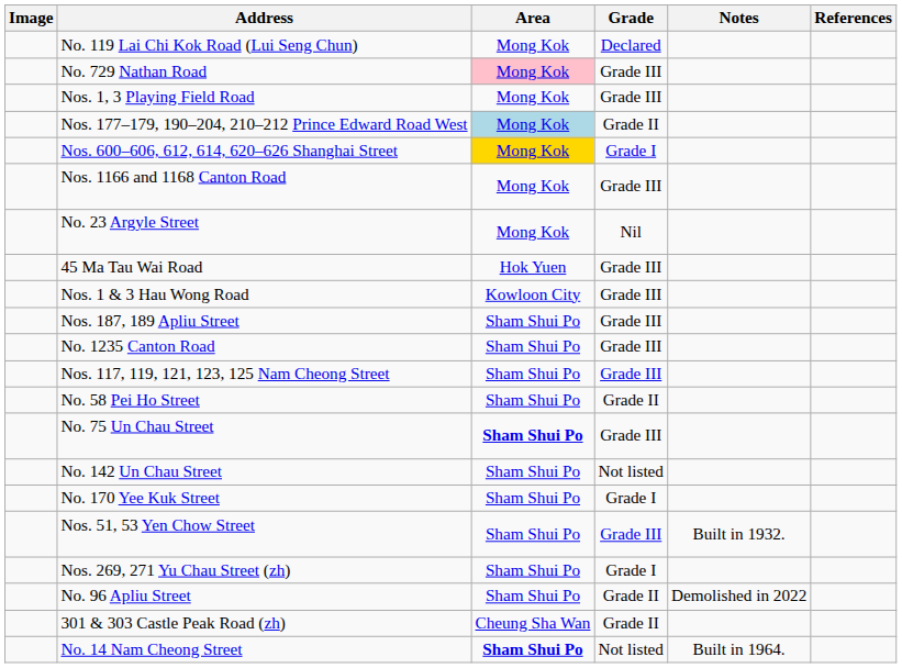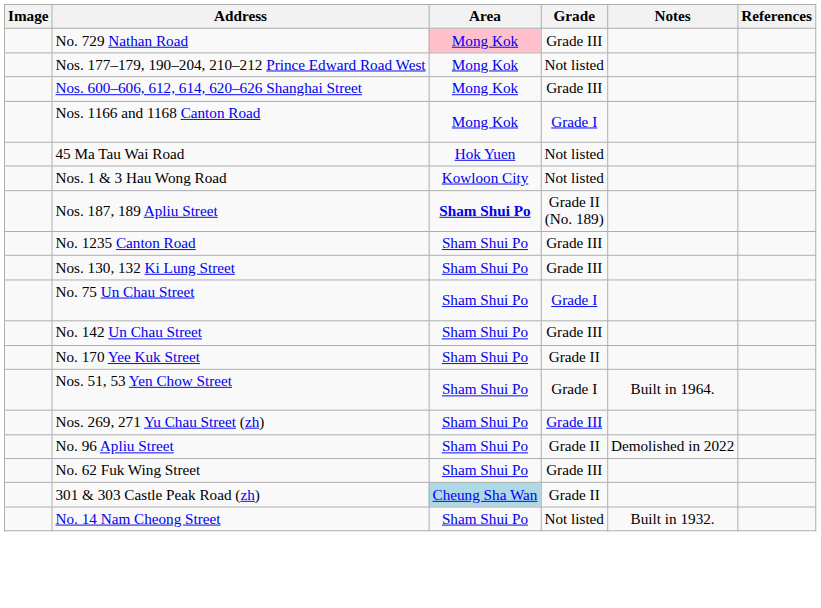- row: No. 119 Lai Chi Kok Road (Lui Seng Chun) | Mong Kok | Declared
- row: Nos. 1, 3 Playing Field Road | Mong Kok | Grade III
Nos. 177–179, 190–204, 210–212 Prince Edward Road West | Area: lightblue background -> no background
Nos. 177–179, 190–204, 210–212 Prince Edward Road West | Grade: Grade II -> Not listed
Nos. 600–606, 612, 614, 620–626 Shanghai Street | Area: gold background -> no background
Nos. 600–606, 612, 614, 620–626 Shanghai Street | Grade: Grade I -> Grade III
Nos. 1166 and 1168 Canton Road | Grade: Grade III -> Grade I
- row: No. 23 Argyle Street | Mong Kok | Nil
45 Ma Tau Wai Road | Grade: Grade III -> Not listed
Nos. 1 & 3 Hau Wong Road | Grade: Grade III -> Not listed
Nos. 187, 189 Apliu Street | Area: normal -> bold
Nos. 187, 189 Apliu Street | Grade: Grade III -> Grade II (No. 189)
+ row: Nos. 130, 132 Ki Lung Street | Sham Shui Po | Grade III
- row: Nos. 117, 119, 121, 123, 125 Nam Cheong Street | Sham Shui Po | Grade III
- row: No. 58 Pei Ho Street | Sham Shui Po | Grade II
No. 75 Un Chau Street | Area: bold -> normal
No. 75 Un Chau Street | Grade: Grade III -> Grade I
No. 142 Un Chau Street | Grade: Not listed -> Grade III
No. 170 Yee Kuk Street | Grade: Grade I -> Grade II
Nos. 51, 53 Yen Chow Street | Grade: Grade III -> Grade I
Nos. 51, 53 Yen Chow Street | Notes: Built in 1932. -> Built in 1964.
Nos. 269, 271 Yu Chau Street (zh) | Grade: Grade I -> Grade III
+ row: No. 62 Fuk Wing Street | Sham Shui Po | Grade III
301 & 303 Castle Peak Road (zh) | Area: no background -> lightblue background
No. 14 Nam Cheong Street | Area: bold -> normal
No. 14 Nam Cheong Street | Notes: Built in 1964. -> Built in 1932.
